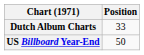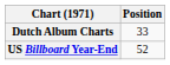US Billboard Year-End | Position: 50 -> 52
